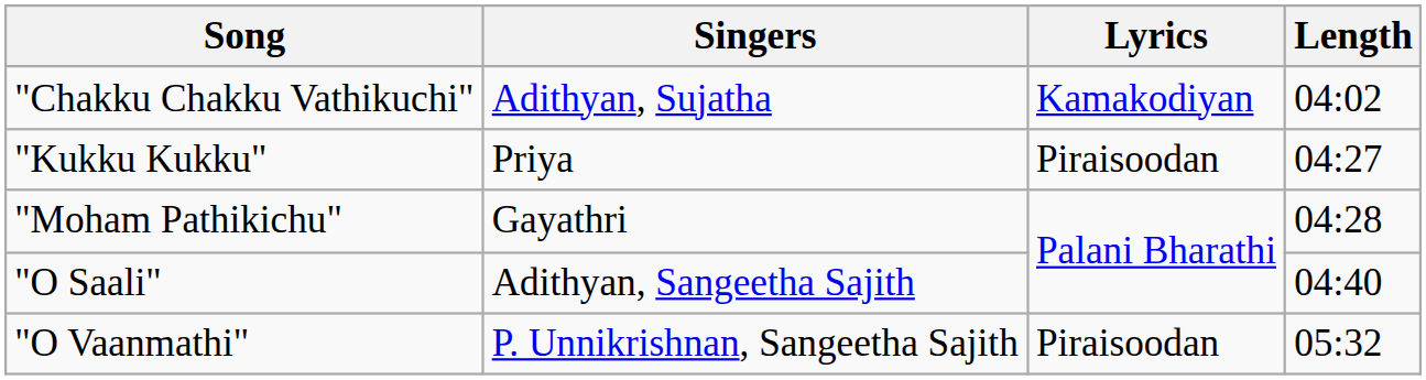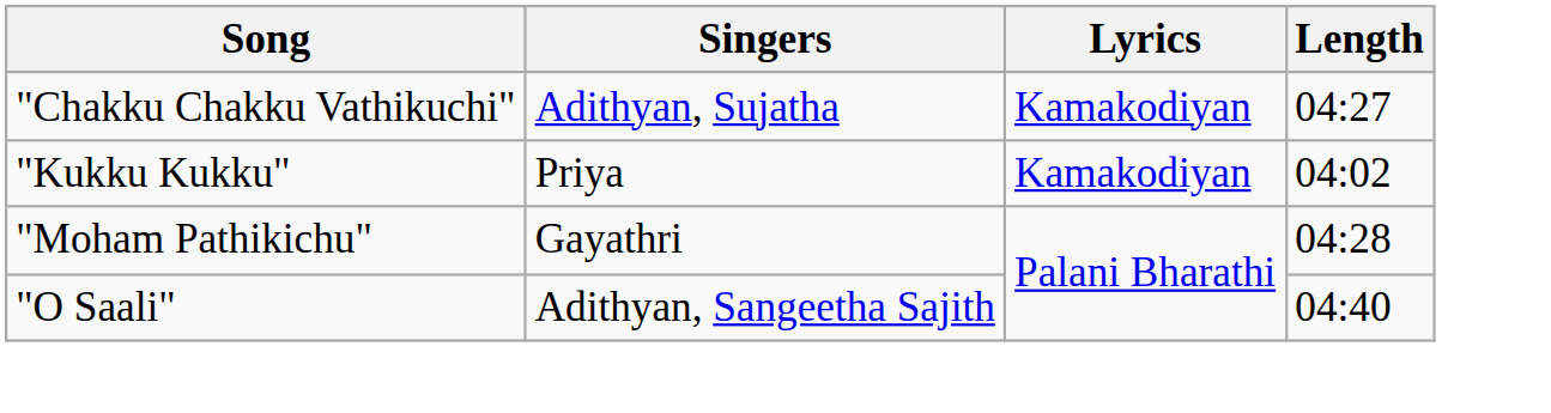"Chakku Chakku Vathikuchi" | Length: 04:02 -> 04:27
"Kukku Kukku" | Lyrics: Piraisoodan -> Kamakodiyan
"Kukku Kukku" | Length: 04:27 -> 04:02
- row: "O Vaanmathi" | P. Unnikrishnan, Sangeetha Sajith | Piraisoodan | 05:32
